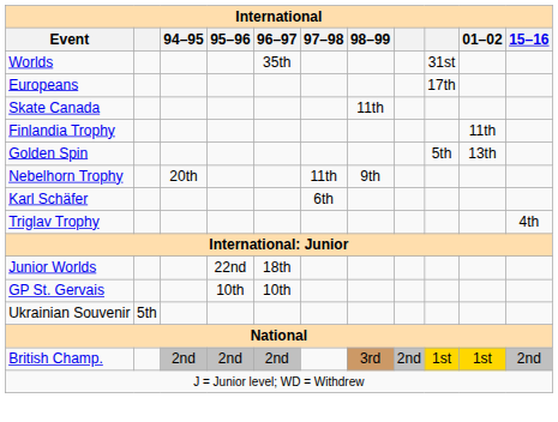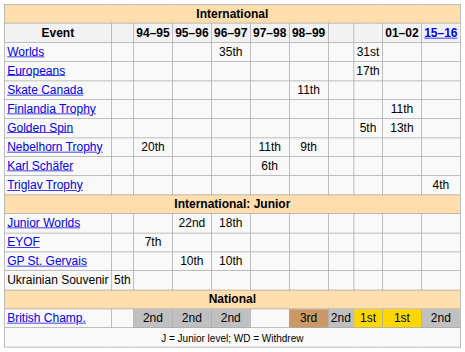+ row: EYOF | 7th
